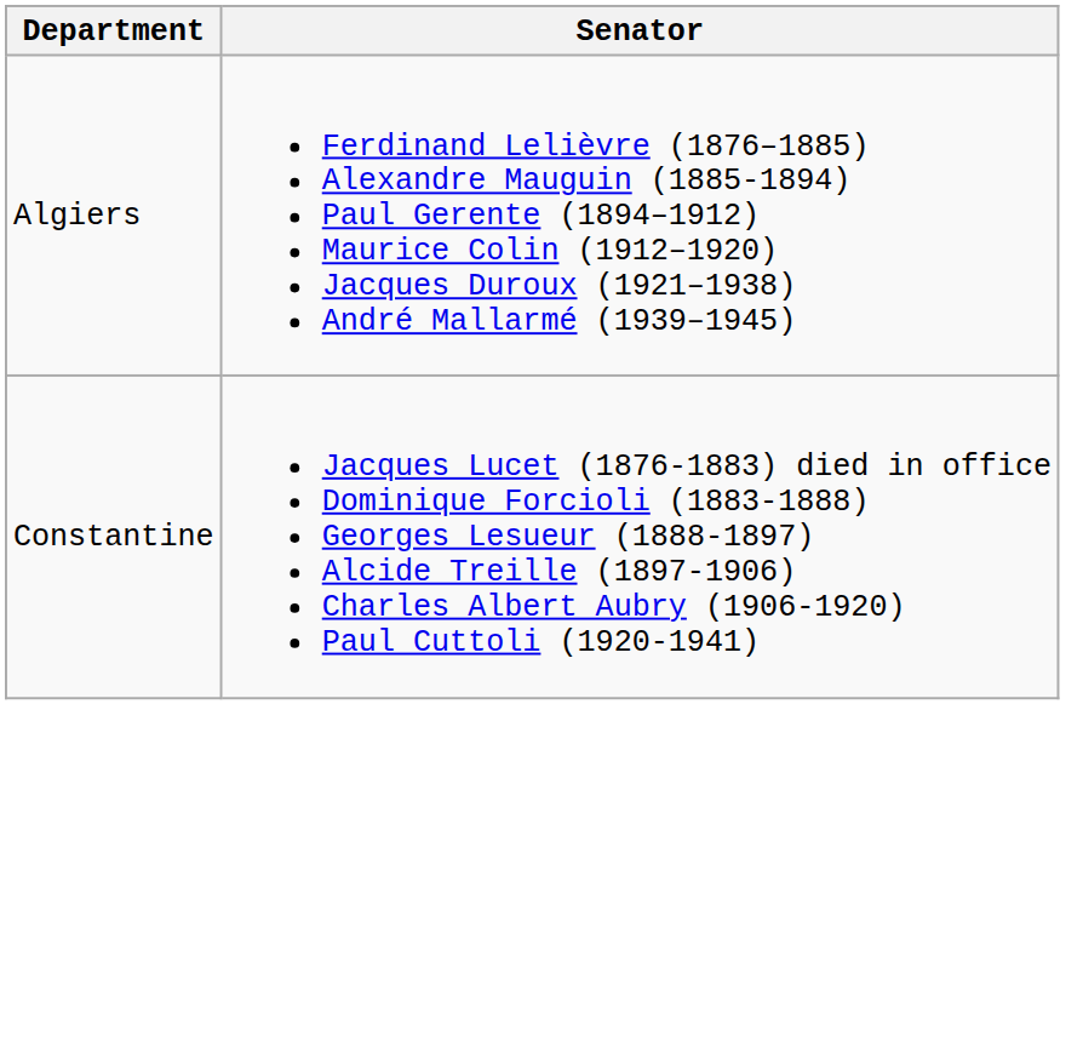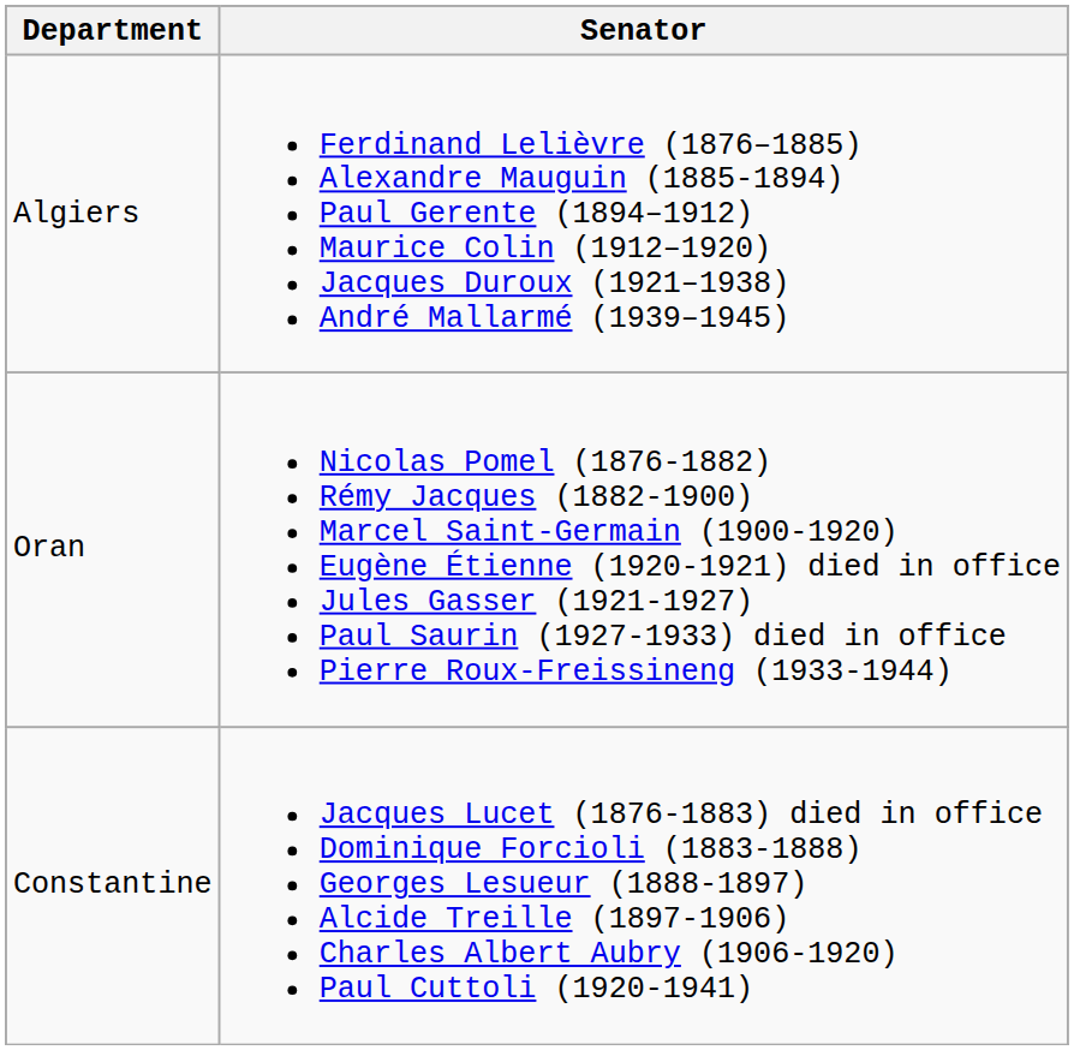+ row: Oran | Nicolas Pomel (1876-1882) Rémy Jacques (1882-1900) Marcel Saint-Germain (1900-1920) Eugène Étienne (1920-1921) died in office Jules Gasser (1921-1927) Paul Saurin (1927-1933) died in office Pierre Roux-Freissineng (1933-1944)
